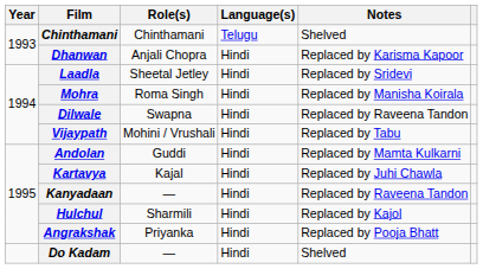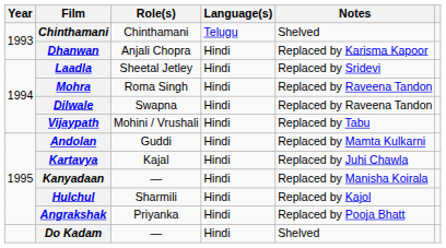Mohra | Notes: Replaced by Manisha Koirala -> Replaced by Raveena Tandon
Kanyadaan | Notes: Replaced by Raveena Tandon -> Replaced by Manisha Koirala
